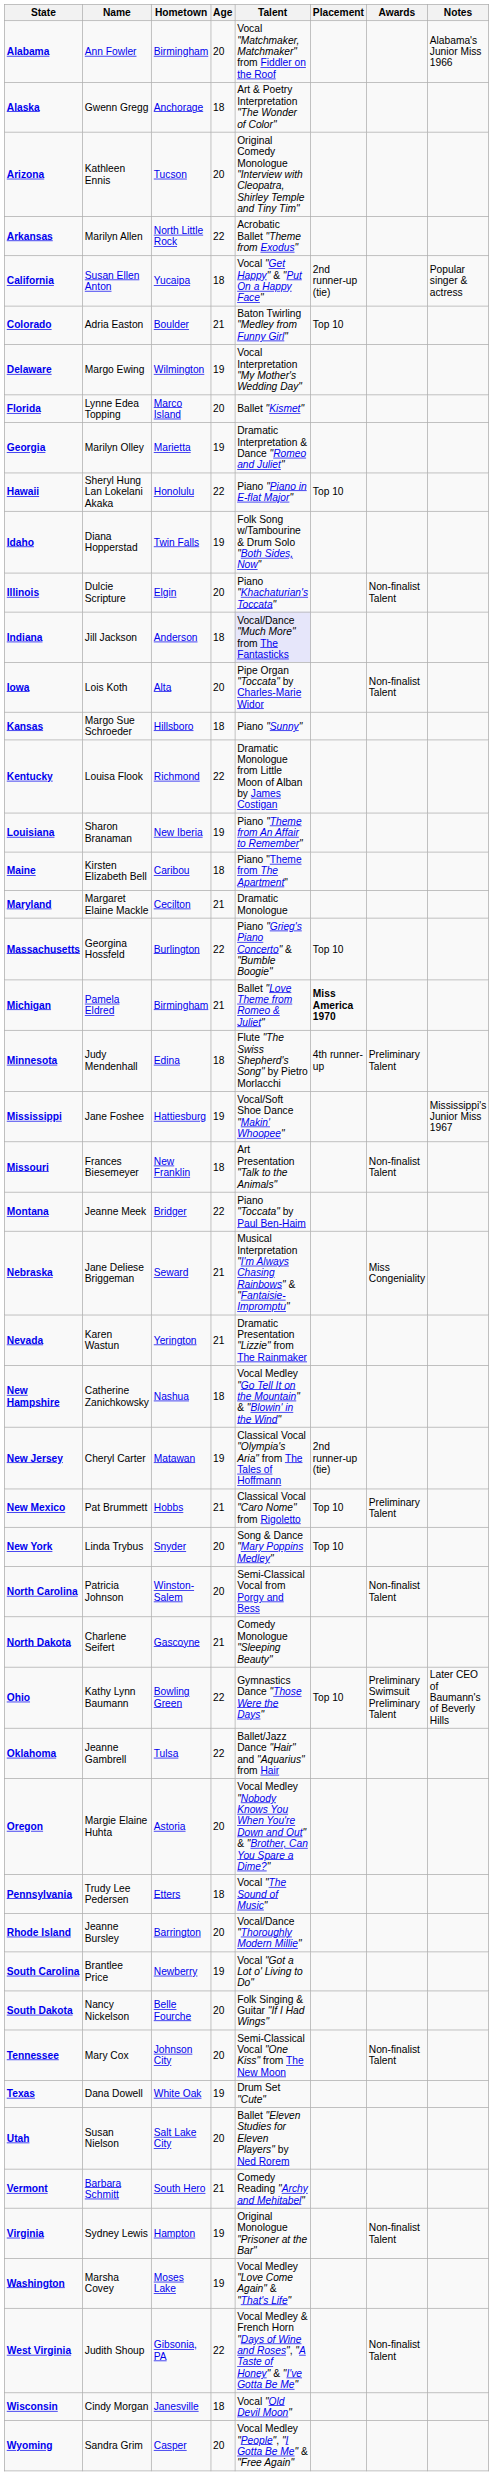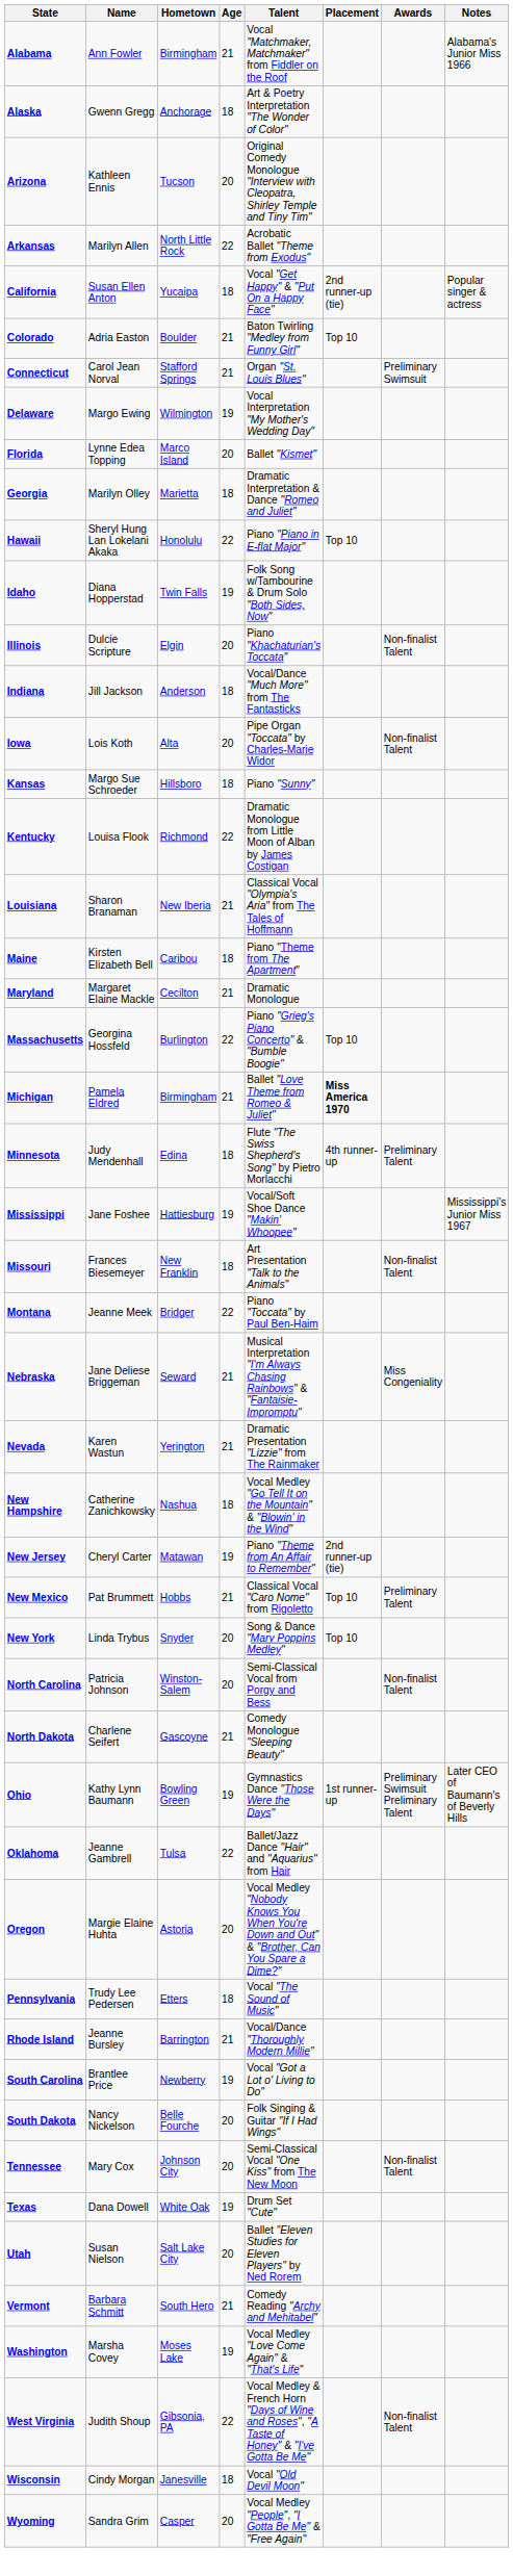Alabama | Age: 20 -> 21
+ row: Connecticut | Carol Jean Norval | Stafford Springs | 21 | Organ "St. Louis Blues" | Preliminary Swimsuit
Georgia | Age: 19 -> 18
Indiana | Talent: lavender background -> no background
Louisiana | Age: 19 -> 21
Louisiana | Talent: Piano "Theme from An Affair to Remember" -> Classical Vocal "Olympia's Aria" from The Tales of Hoffmann
New Jersey | Talent: Classical Vocal "Olympia's Aria" from The Tales of Hoffmann -> Piano "Theme from An Affair to Remember"
Ohio | Age: 22 -> 19
Ohio | Placement: Top 10 -> 1st runner-up
Rhode Island | Age: 20 -> 21
- row: Virginia | Sydney Lewis | Hampton | 19 | Original Monologue "Prisoner at the Bar" | Non-finalist Talent
